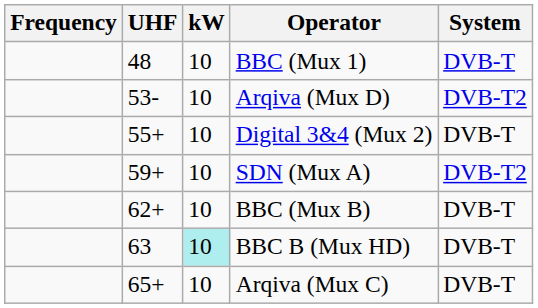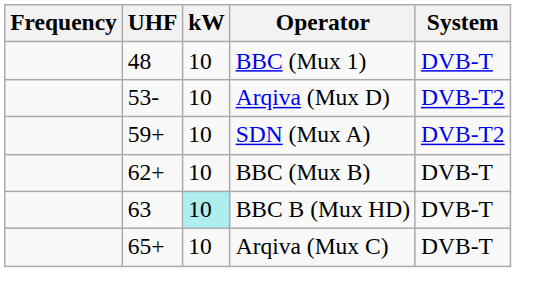- row: 55+ | 10 | Digital 3&4 (Mux 2) | DVB-T
